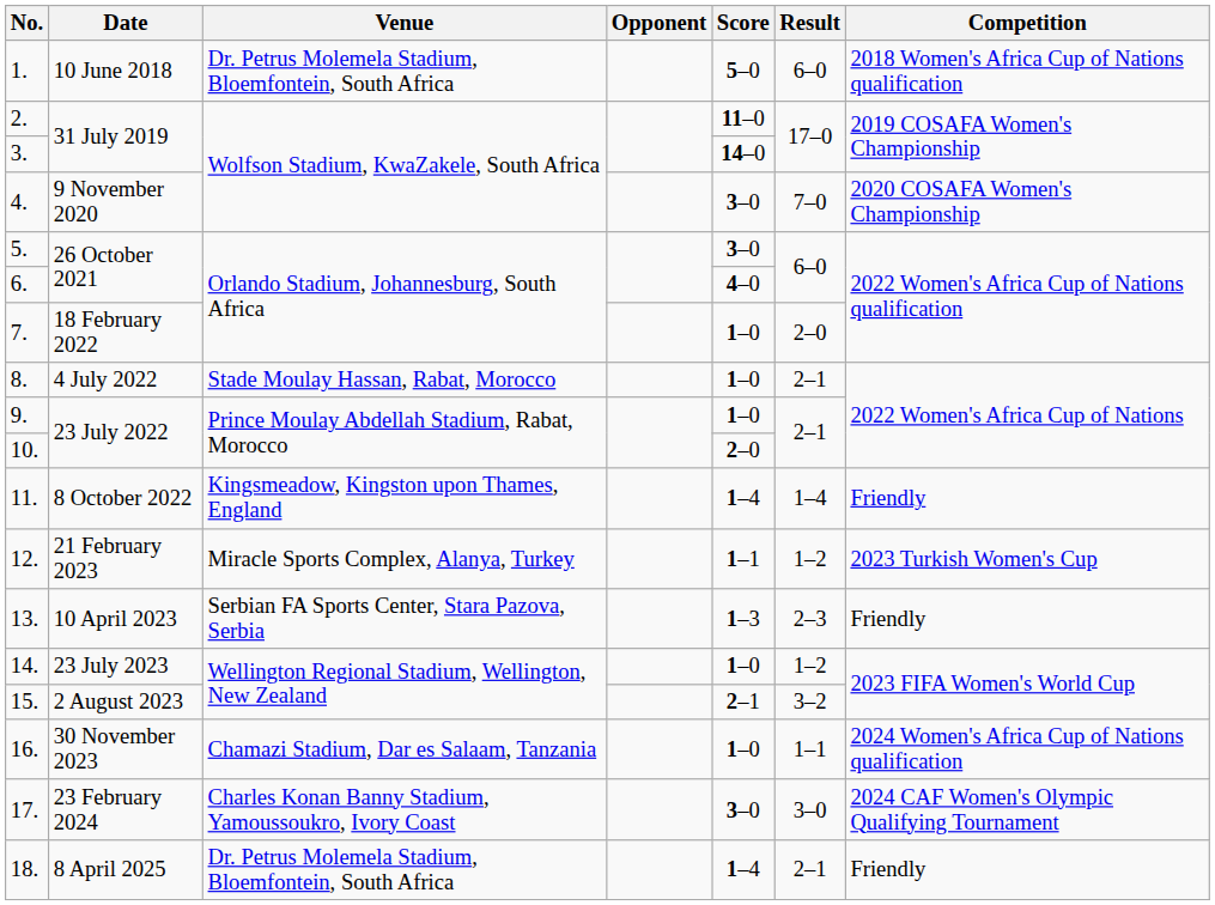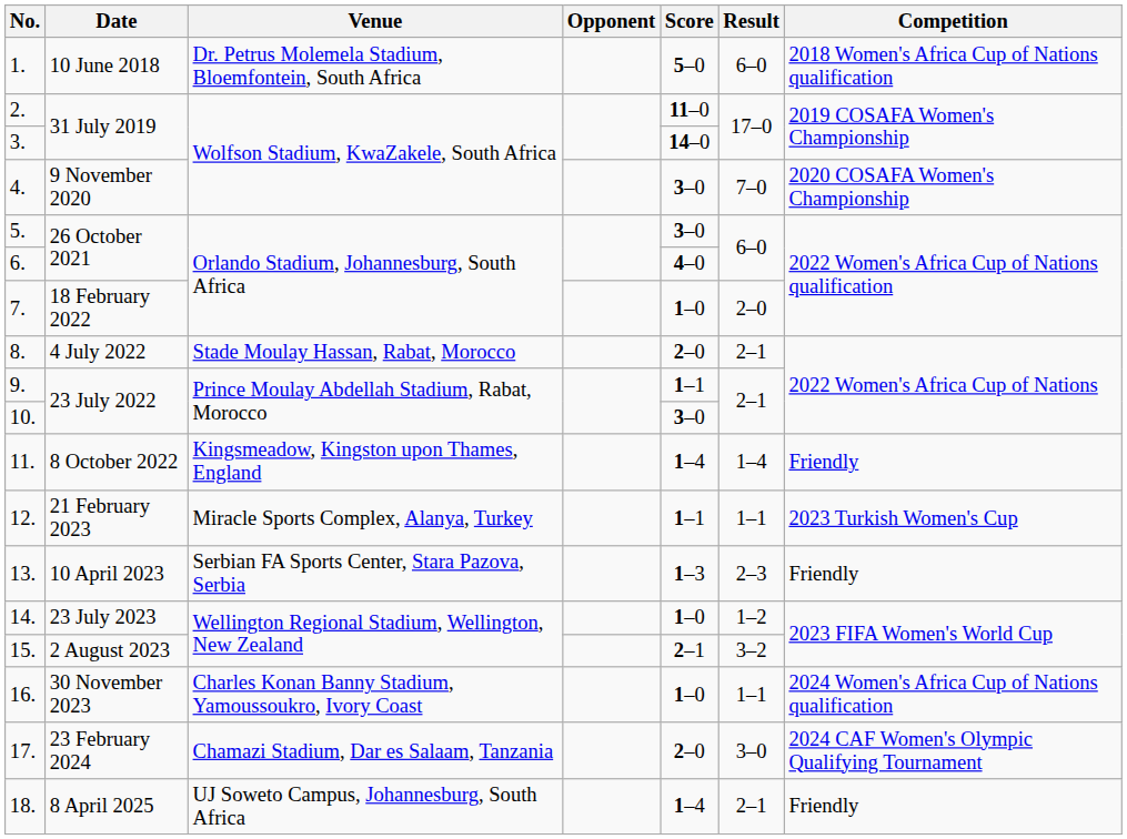8. | Score: 1–0 -> 2–0
9. | Score: 1–0 -> 1–1
10. | Score: 2–0 -> 3–0
12. | Result: 1–2 -> 1–1
16. | Venue: Chamazi Stadium, Dar es Salaam, Tanzania -> Charles Konan Banny Stadium, Yamoussoukro, Ivory Coast
17. | Venue: Charles Konan Banny Stadium, Yamoussoukro, Ivory Coast -> Chamazi Stadium, Dar es Salaam, Tanzania
17. | Score: 3–0 -> 2–0
18. | Venue: Dr. Petrus Molemela Stadium, Bloemfontein, South Africa -> UJ Soweto Campus, Johannesburg, South Africa
